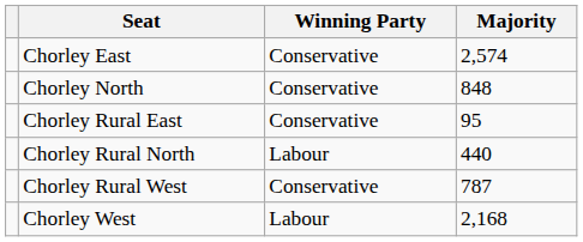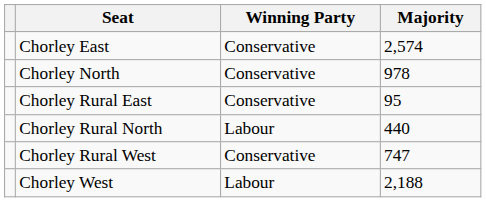Chorley North | Majority: 848 -> 978
Chorley Rural West | Majority: 787 -> 747
Chorley West | Majority: 2,168 -> 2,188
